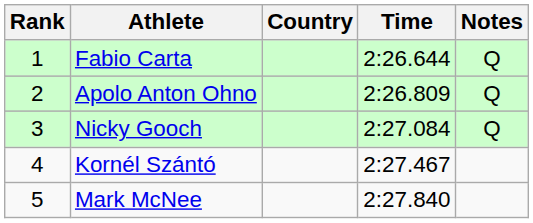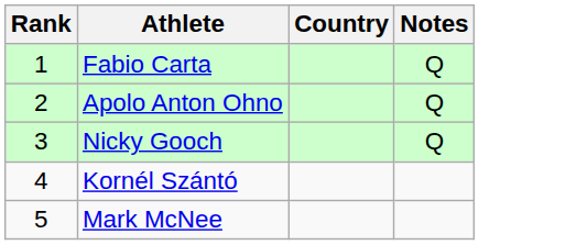- column: Time | 2:26.644 | 2:26.809 | 2:27.084 | 2:27.467 | 2:27.840
